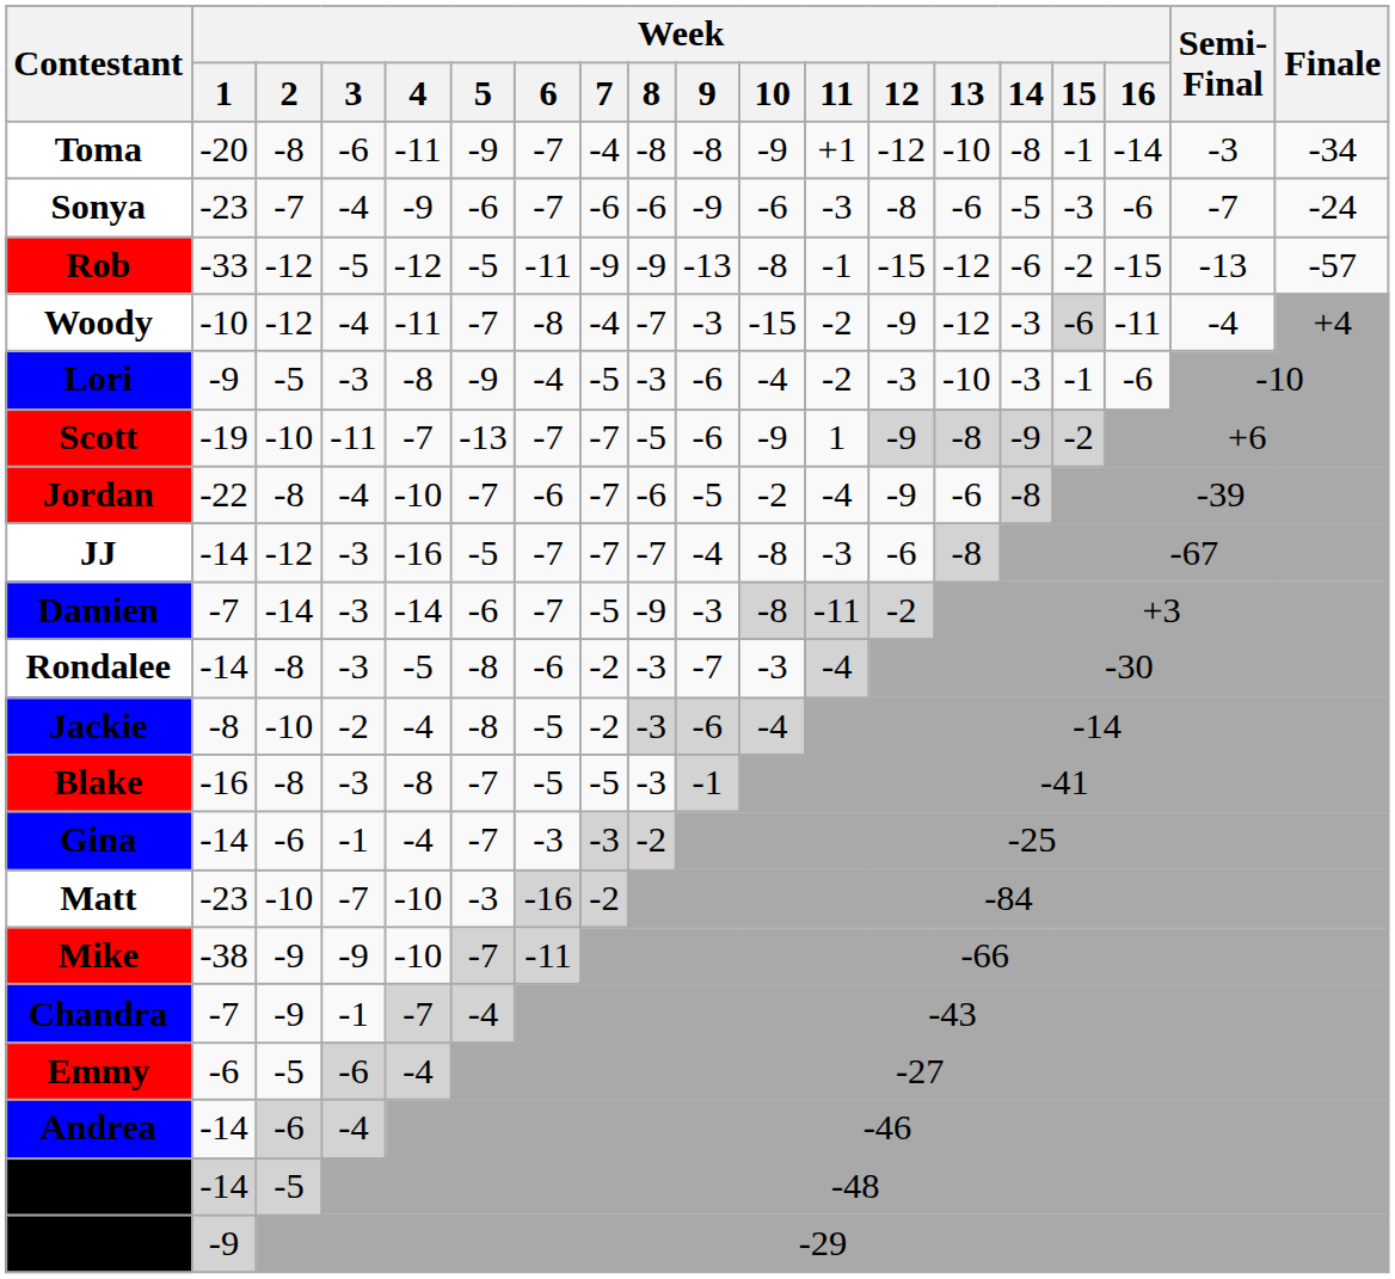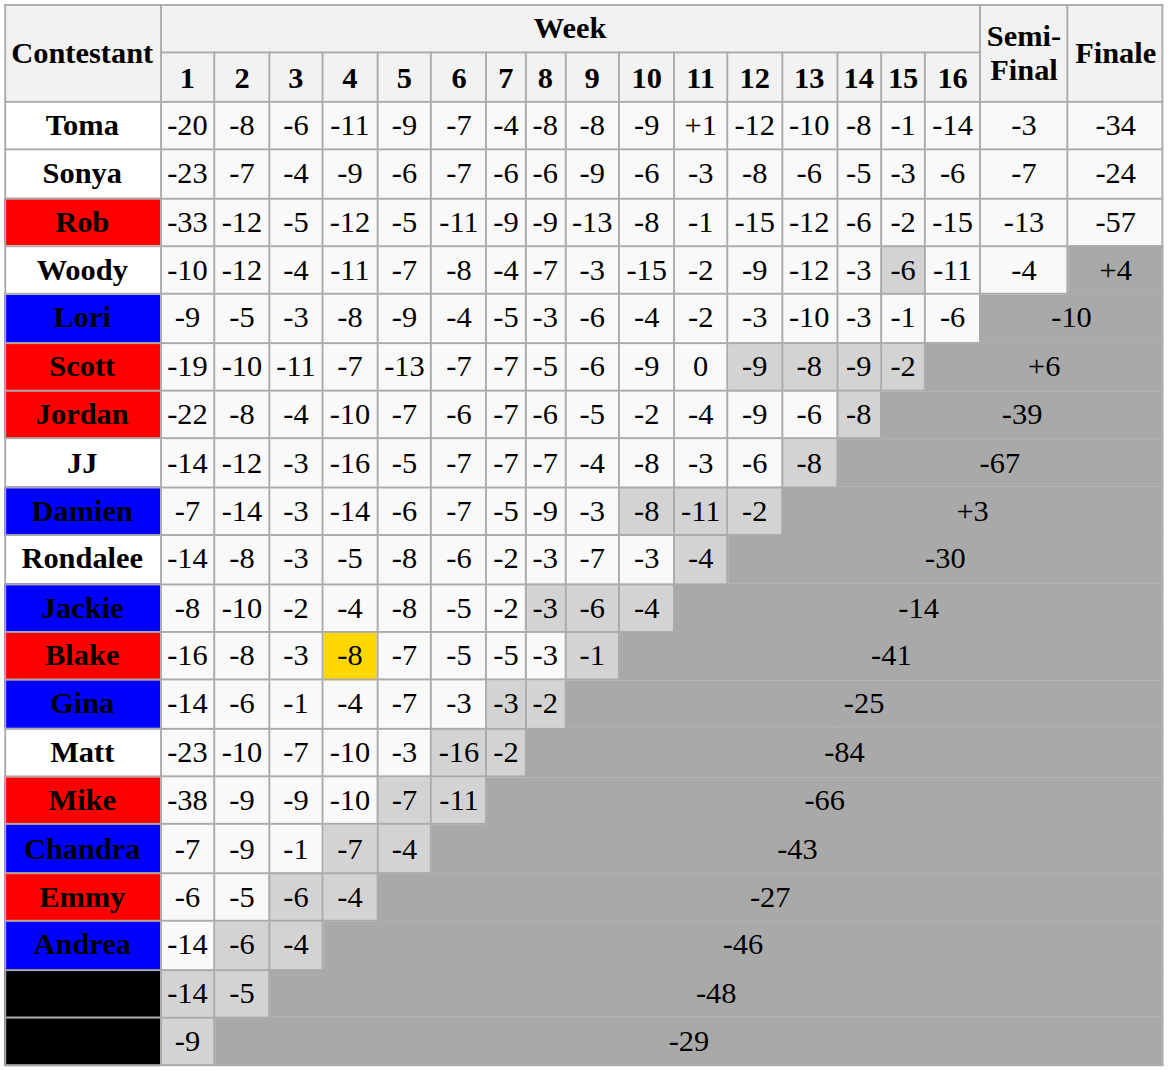Scott | Week / 11: 1 -> 0
Blake | Week / 4: no background -> gold background
